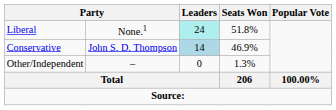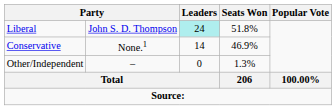Liberal | column 2: None.1 -> John S. D. Thompson
Conservative | column 2: John S. D. Thompson -> None.1
Conservative | Leaders: lightblue background -> no background
